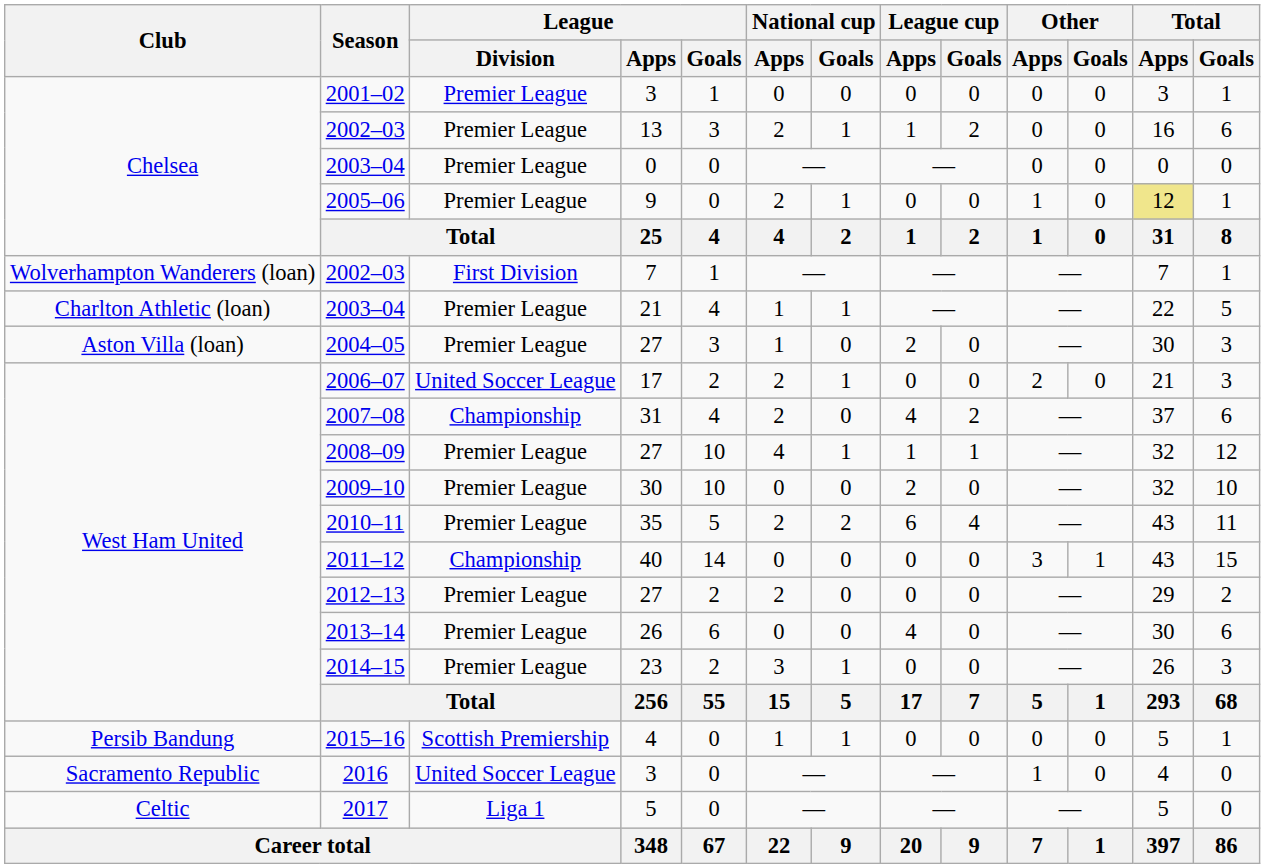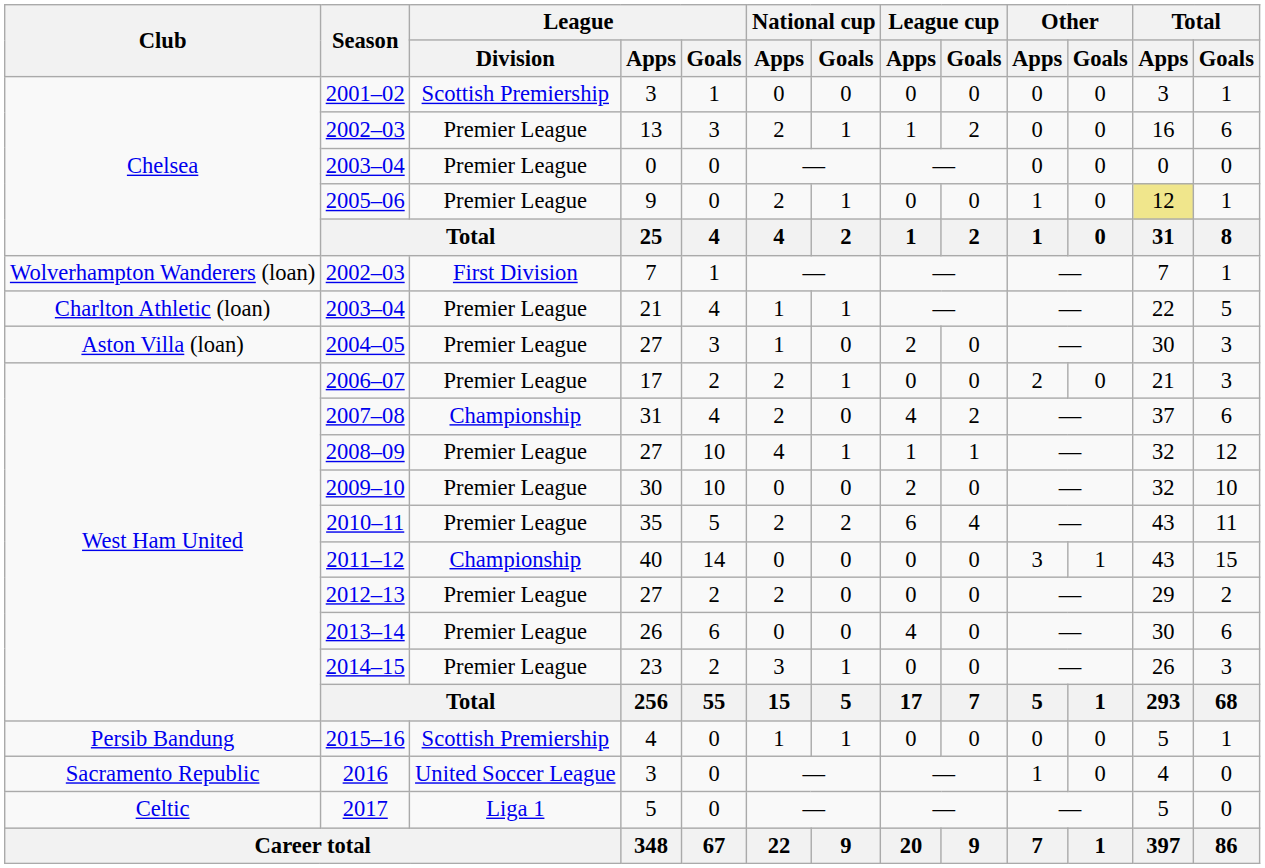2001–02 | League / Division: Premier League -> Scottish Premiership
2006–07 | League / Division: United Soccer League -> Premier League
